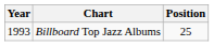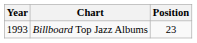Billboard Top Jazz Albums | Position: 25 -> 23
